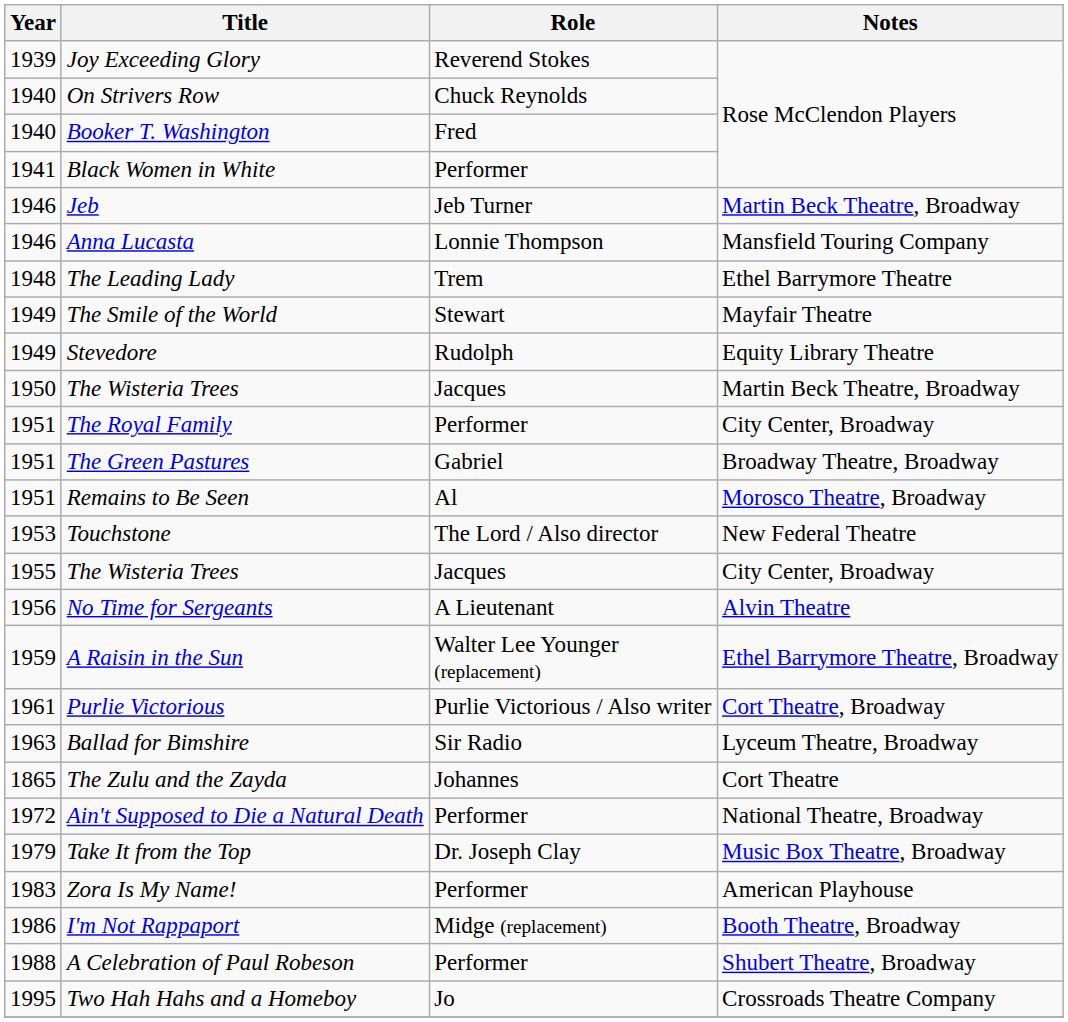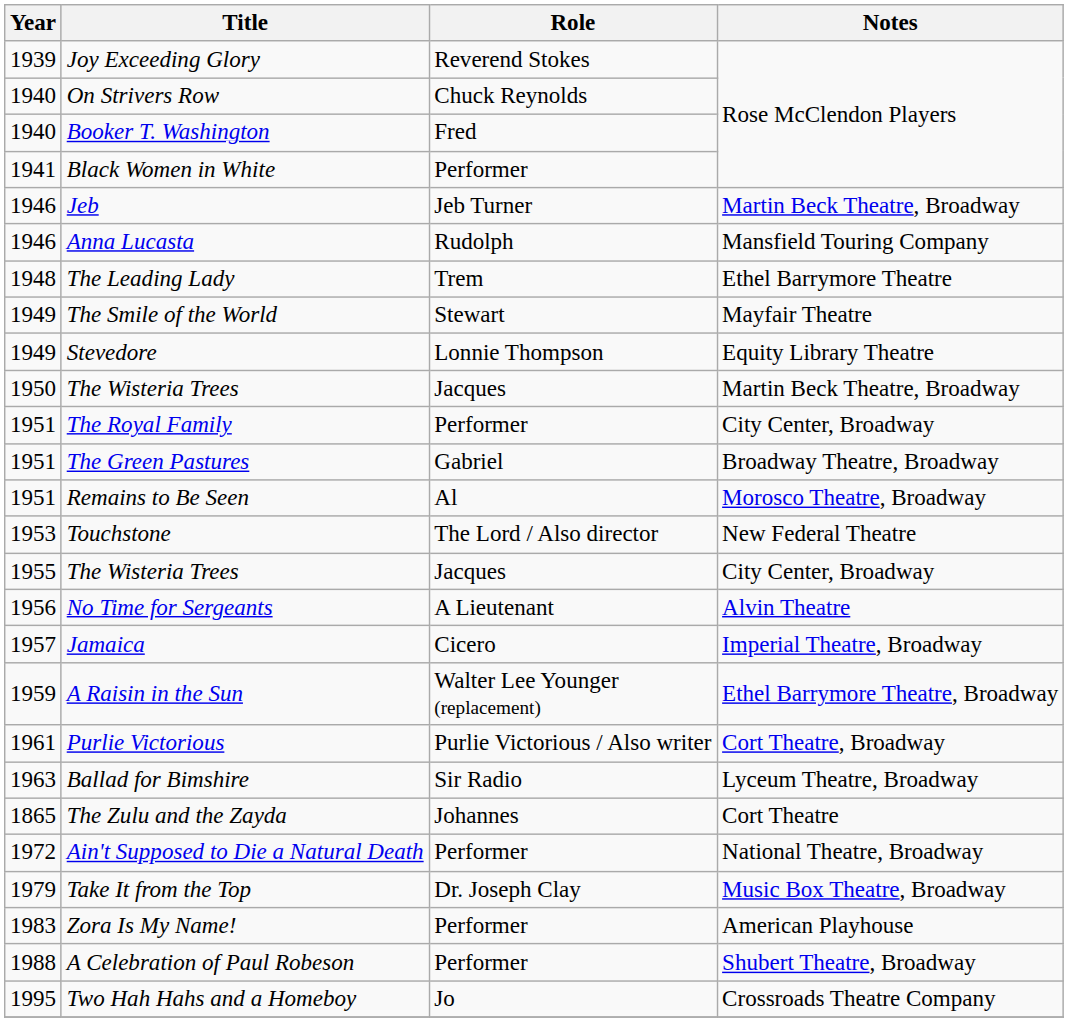Anna Lucasta | Role: Lonnie Thompson -> Rudolph
Stevedore | Role: Rudolph -> Lonnie Thompson
+ row: 1957 | Jamaica | Cicero | Imperial Theatre, Broadway
- row: 1986 | I'm Not Rappaport | Midge (replacement) | Booth Theatre, Broadway
